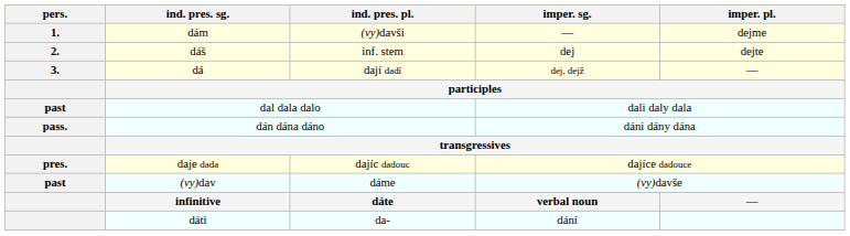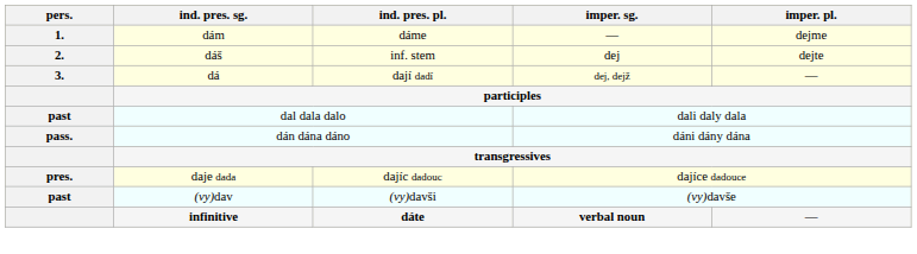dám | ind. pres. pl.: (vy)davši -> dáme
(vy)dav | ind. pres. pl.: dáme -> (vy)davši
- row: dáti | da- | dání
